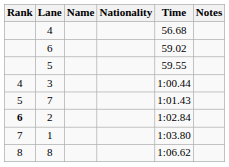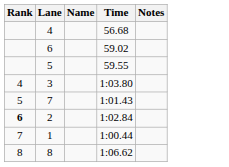- column: Nationality
3 | Time: 1:00.44 -> 1:03.80
1 | Time: 1:03.80 -> 1:00.44
